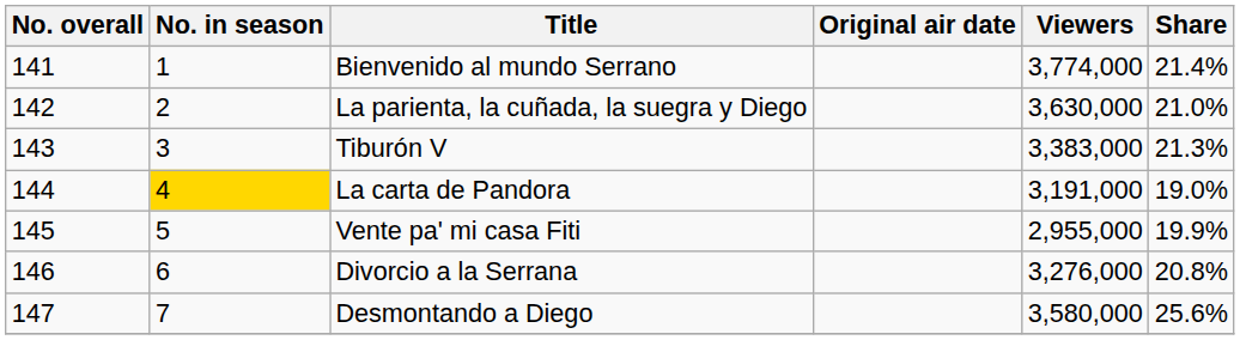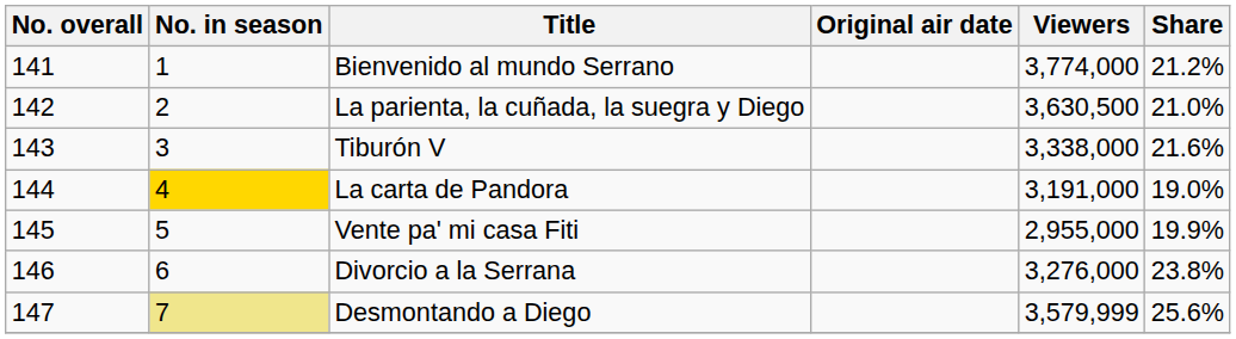Bienvenido al mundo Serrano | Share: 21.4% -> 21.2%
La parienta, la cuñada, la suegra y Diego | Viewers: 3,630,000 -> 3,630,500
Tiburón V | Viewers: 3,383,000 -> 3,338,000
Tiburón V | Share: 21.3% -> 21.6%
Divorcio a la Serrana | Share: 20.8% -> 23.8%
Desmontando a Diego | No. in season: no background -> khaki background
Desmontando a Diego | Viewers: 3,580,000 -> 3,579,999
